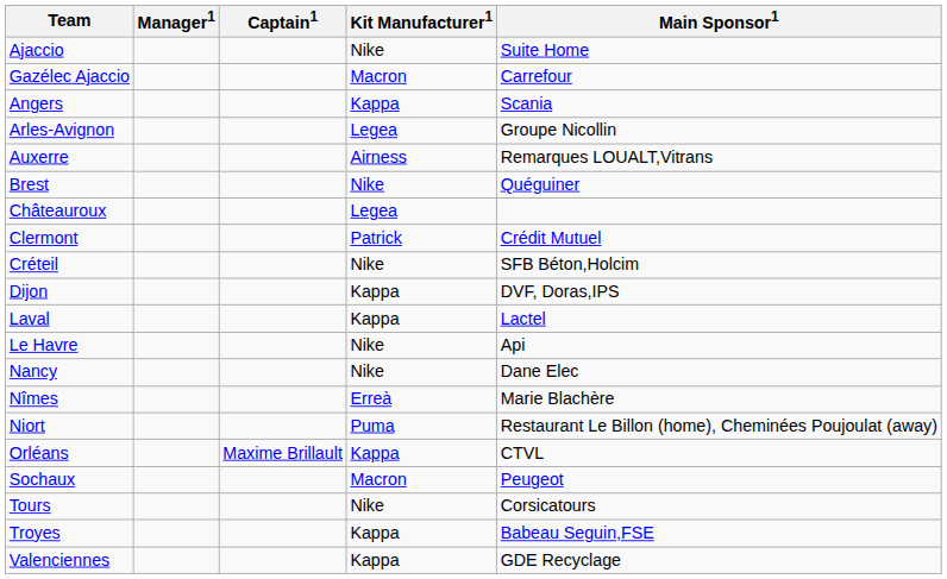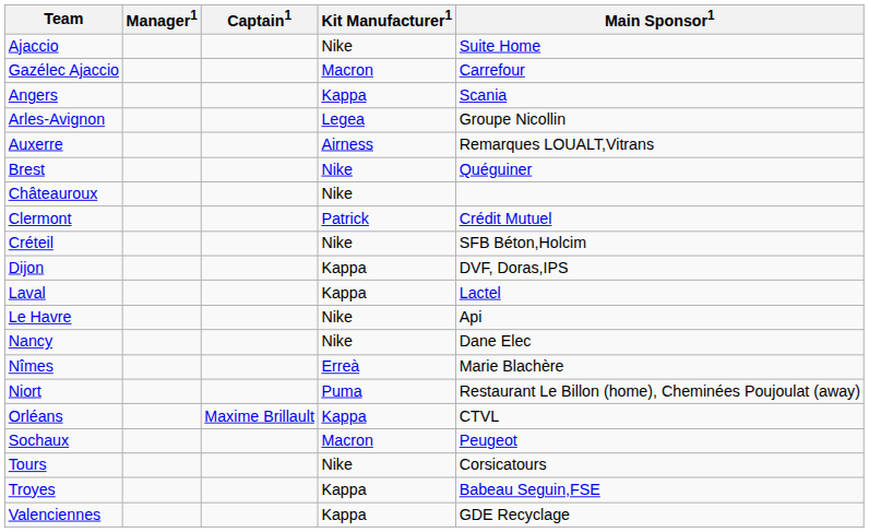Châteauroux | Kit Manufacturer1: Legea -> Nike
